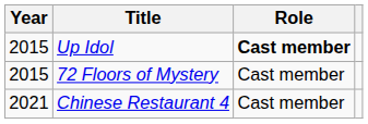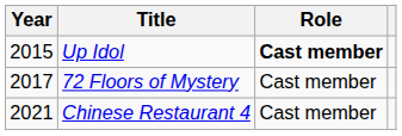72 Floors of Mystery | Year: 2015 -> 2017
